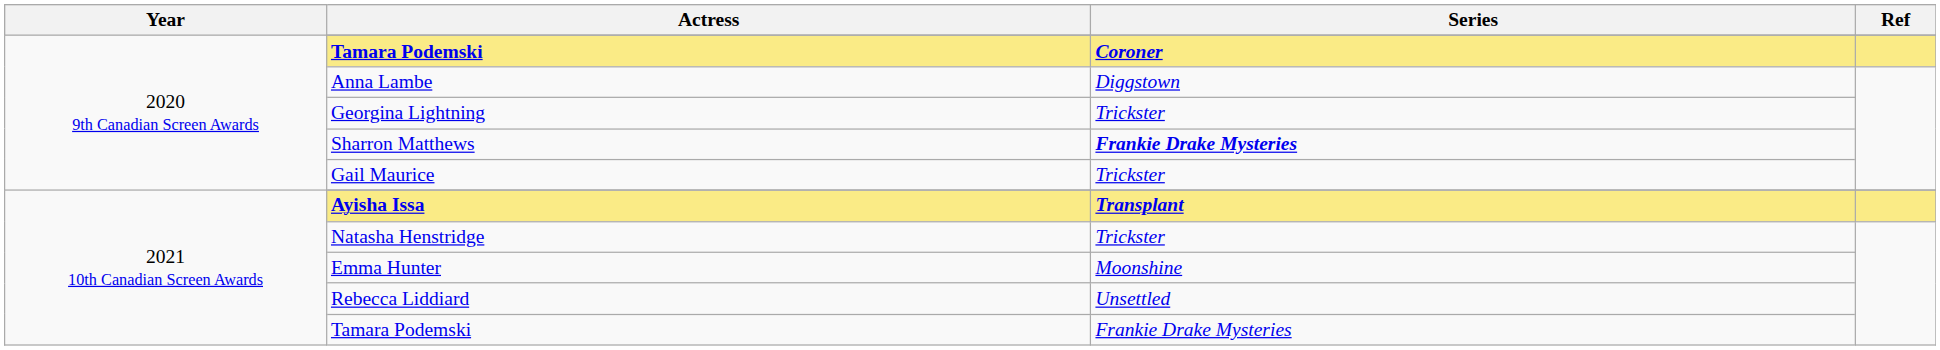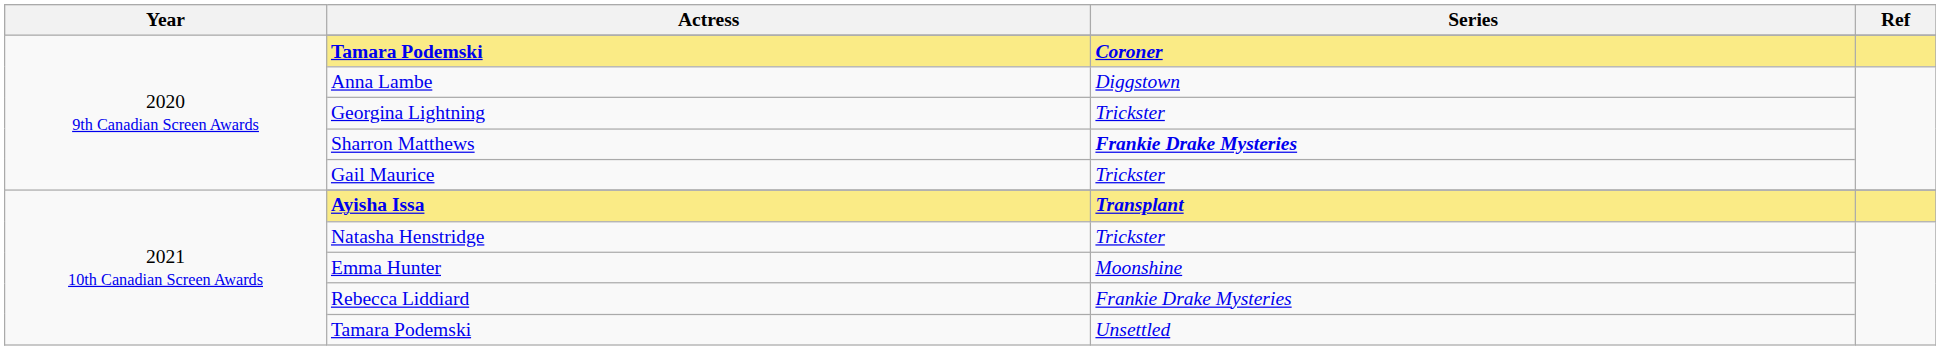Rebecca Liddiard | Series: Unsettled -> Frankie Drake Mysteries
2021 10th Canadian Screen Awards / Tamara Podemski | Series: Frankie Drake Mysteries -> Unsettled
